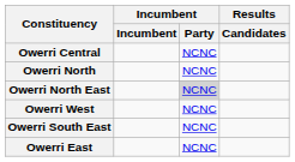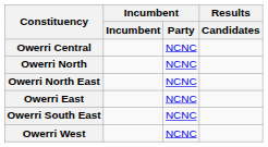Owerri North East | Incumbent / Party: lightgrey background -> no background
rows swapped: Owerri East <-> Owerri West
